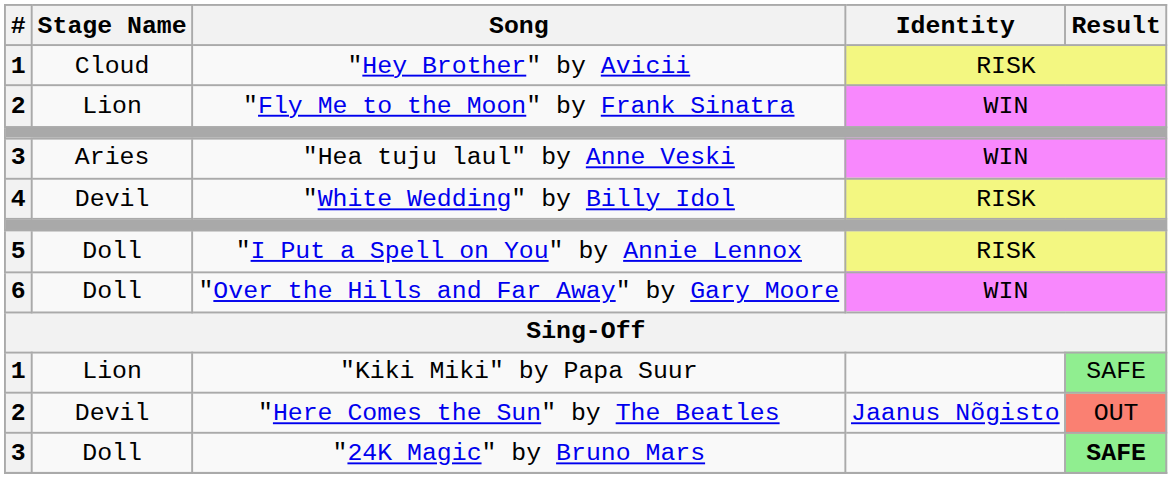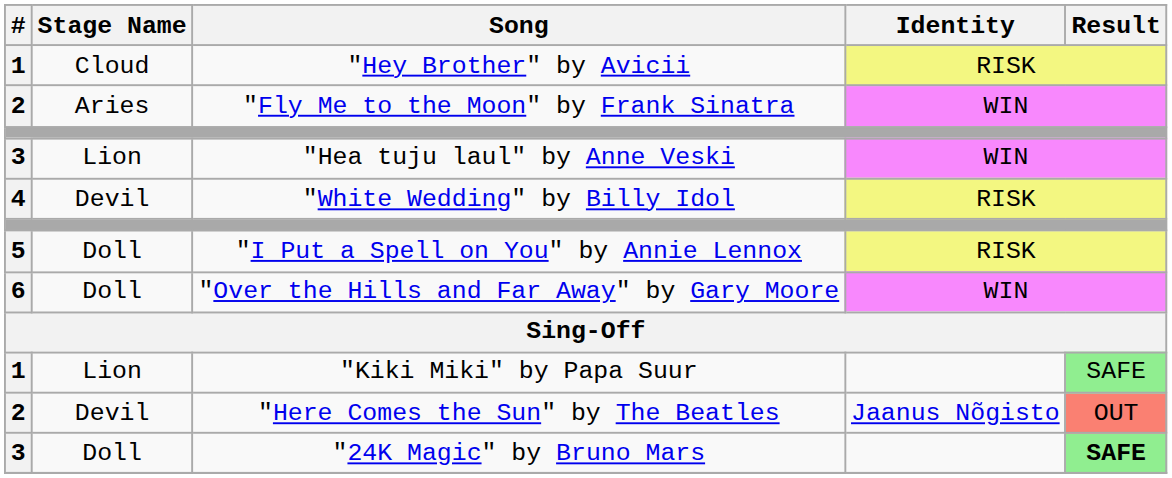"Fly Me to the Moon" by Frank Sinatra | Stage Name: Lion -> Aries
"Hea tuju laul" by Anne Veski | Stage Name: Aries -> Lion
